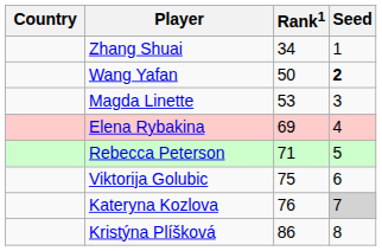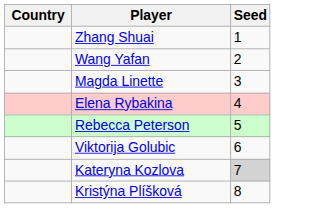- column: Rank1 | 34 | 50 | 53 | 69 | 71 | 75 | 76 | 86
Wang Yafan | Seed: bold -> normal
